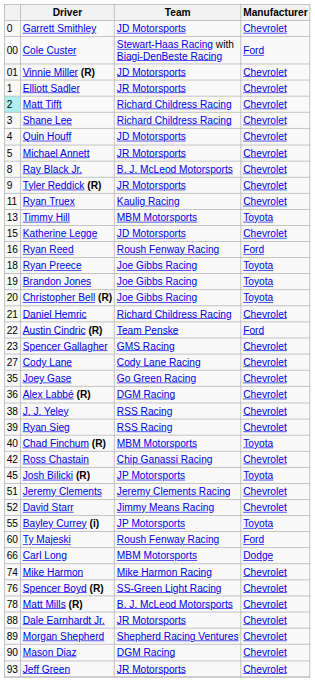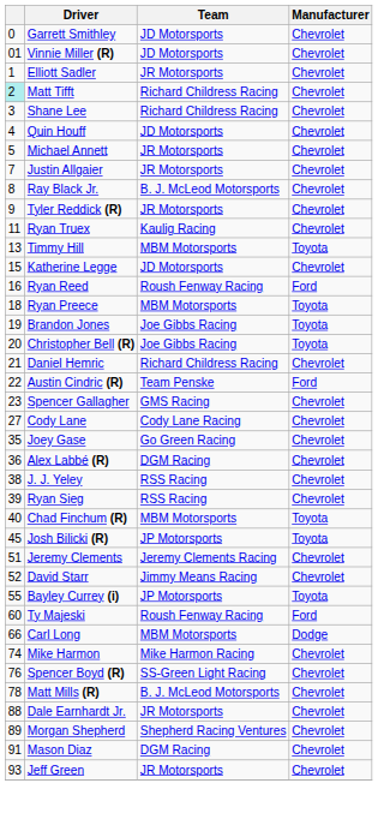- row: 00 | Cole Custer | Stewart-Haas Racing with Biagi-DenBeste Racing | Ford
+ row: 7 | Justin Allgaier | JR Motorsports | Chevrolet
Ryan Preece | Team: Joe Gibbs Racing -> MBM Motorsports
- row: 42 | Ross Chastain | Chip Ganassi Racing | Chevrolet
Mason Diaz | column 1: 90 -> 91
